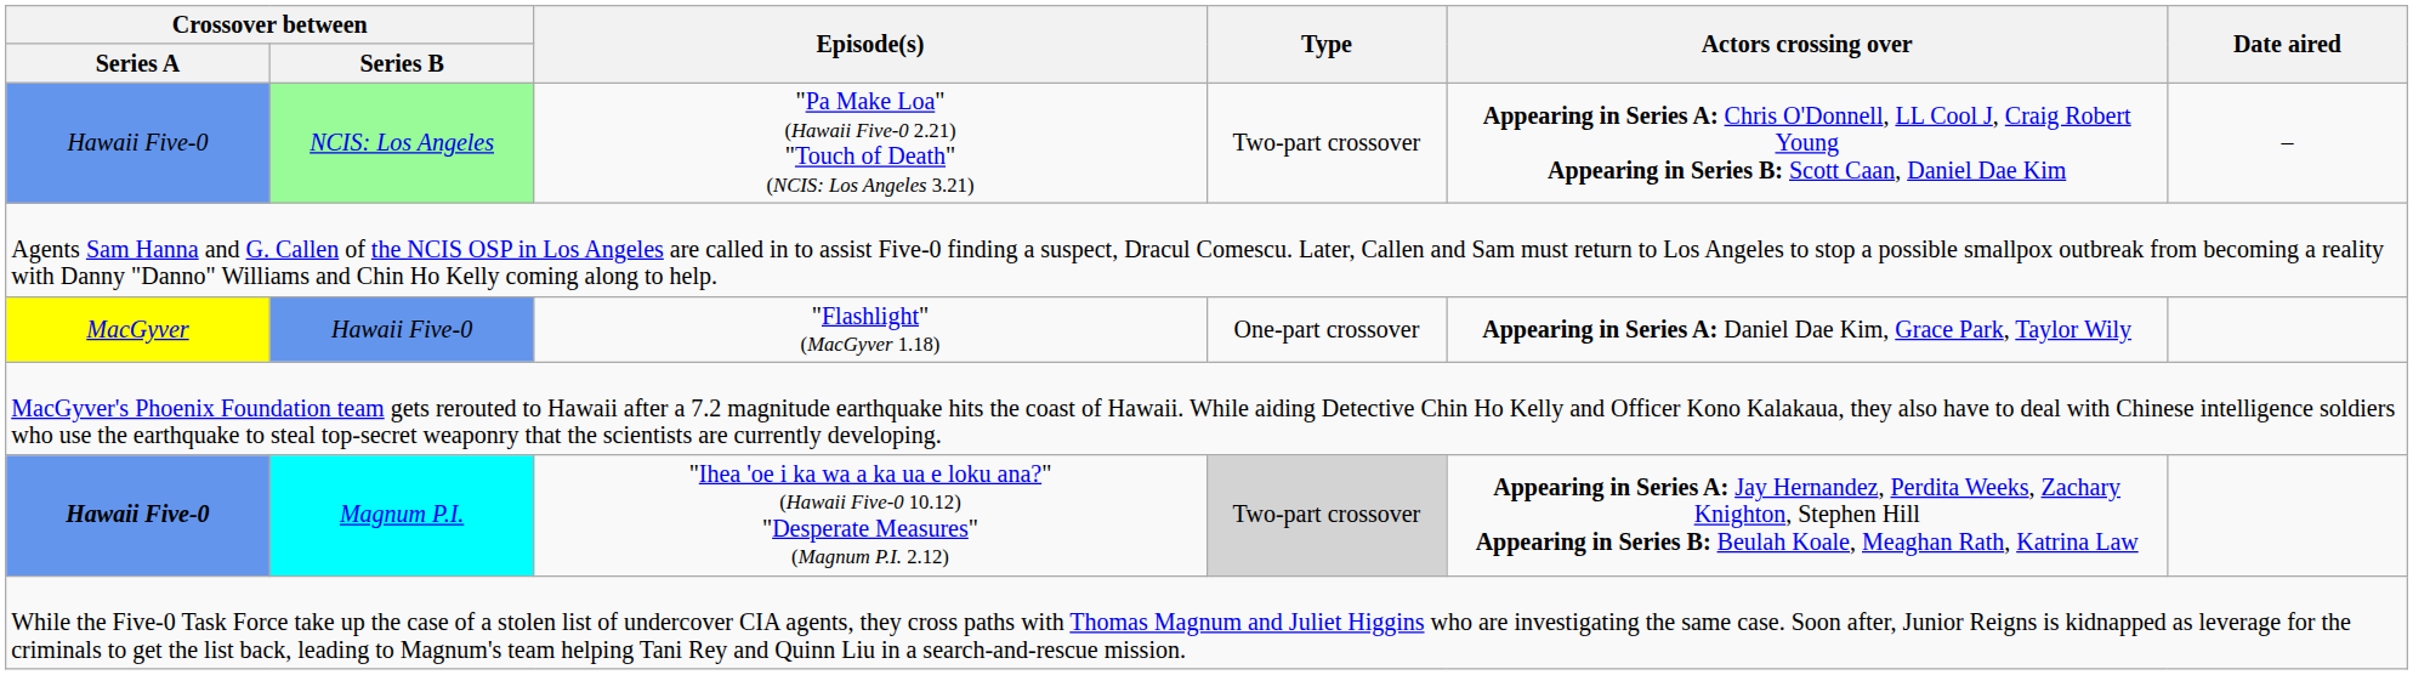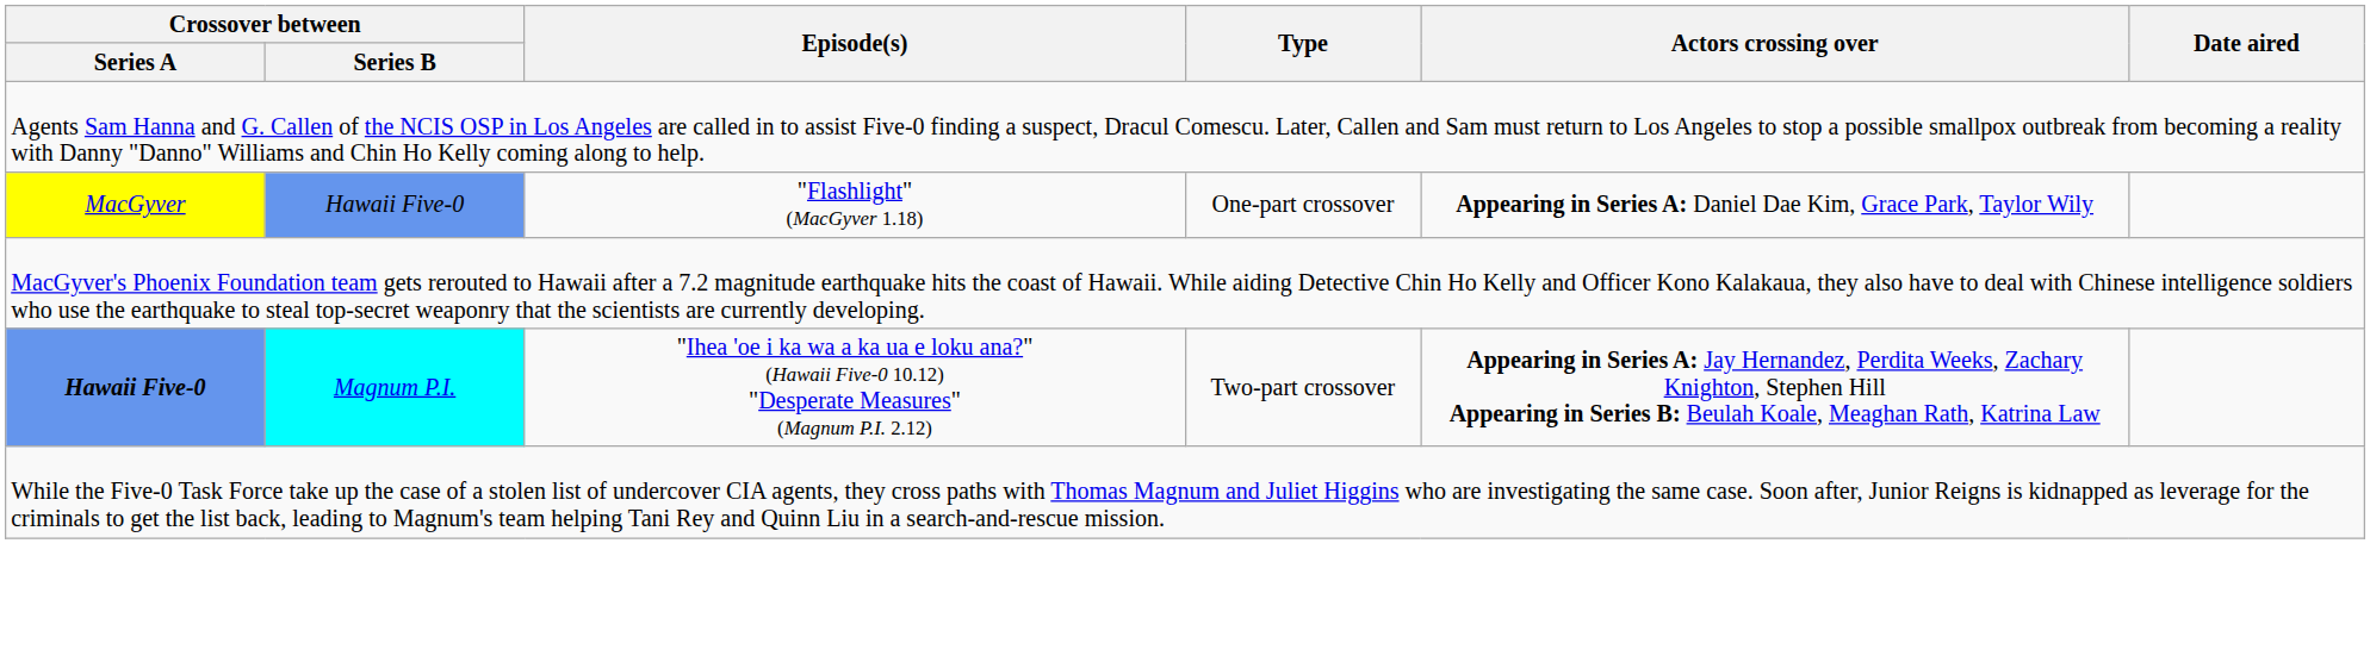- row: Hawaii Five-0 | NCIS: Los Angeles | "Pa Make Loa" (Hawaii Five-0 2.21) "Touch of Death" (NCIS: Los Angeles 3.21) | Two-part crossover | Appearing in Series A: Chris O'Donnell, LL Cool J, Craig Robert Young Appearing in Series B: Scott Caan, Daniel Dae Kim | –
Magnum P.I. | Type: lightgrey background -> no background
